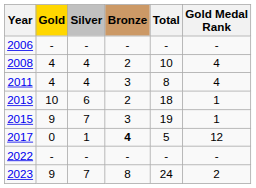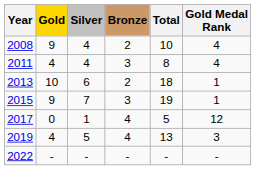- row: 2006 | - | - | - | - | -
2008 | Gold: 4 -> 9
2017 | Bronze: bold -> normal
+ row: 2019 | 4 | 5 | 4 | 13 | 3
- row: 2023 | 9 | 7 | 8 | 24 | 2
